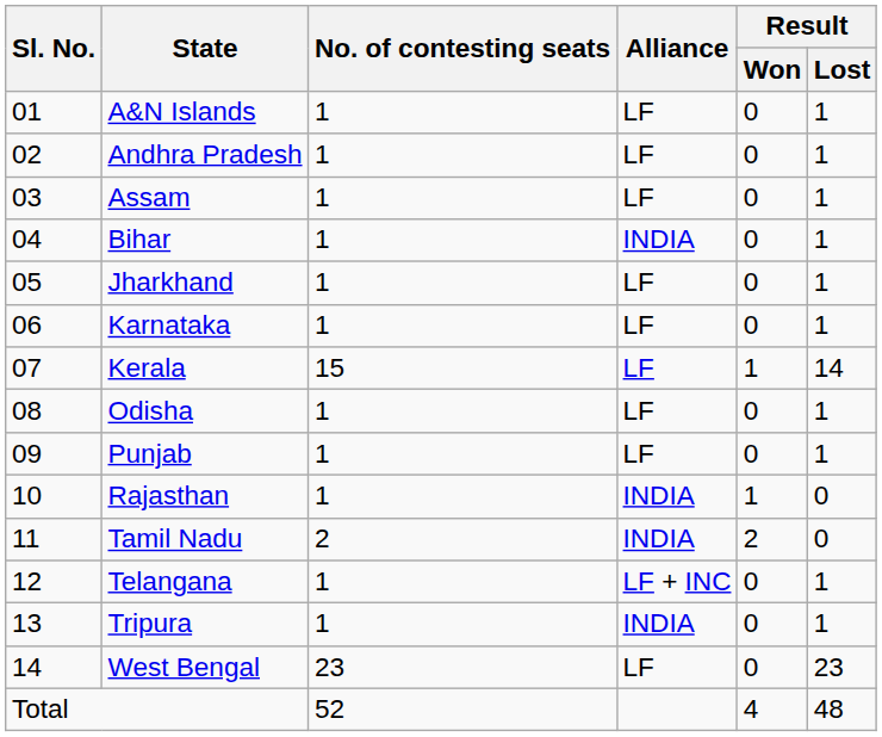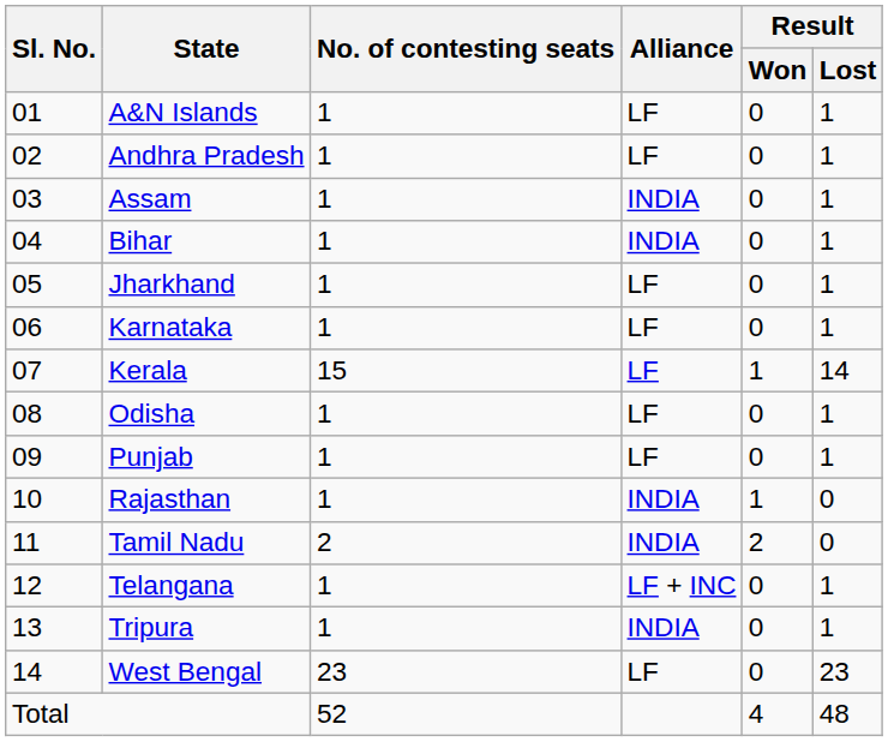Assam | Alliance: LF -> INDIA
